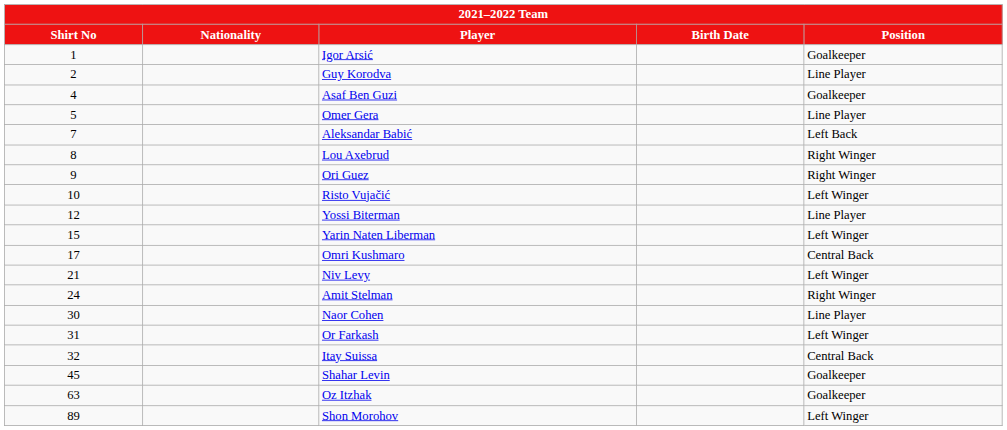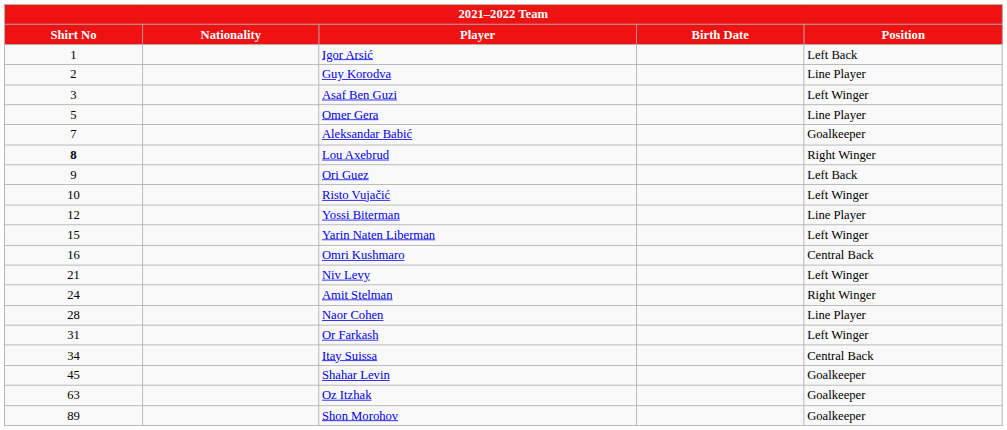Igor Arsić | Position: Goalkeeper -> Left Back
Asaf Ben Guzi | Shirt No: 4 -> 3
Asaf Ben Guzi | Position: Goalkeeper -> Left Winger
Aleksandar Babić | Position: Left Back -> Goalkeeper
Lou Axebrud | Shirt No: normal -> bold
Ori Guez | Position: Right Winger -> Left Back
Omri Kushmaro | Shirt No: 17 -> 16
Naor Cohen | Shirt No: 30 -> 28
Itay Suissa | Shirt No: 32 -> 34
Shon Morohov | Position: Left Winger -> Goalkeeper
